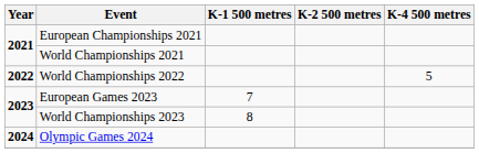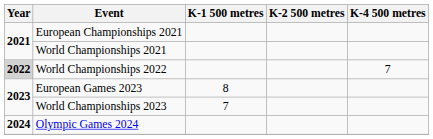World Championships 2022 | Year: no background -> lightgrey background
World Championships 2022 | K-4 500 metres: 5 -> 7
European Games 2023 | K-1 500 metres: 7 -> 8
World Championships 2023 | K-1 500 metres: 8 -> 7
